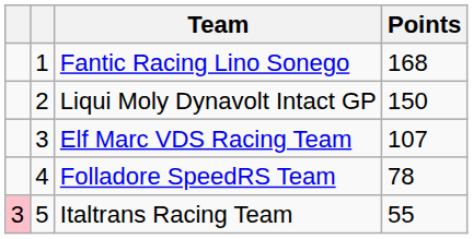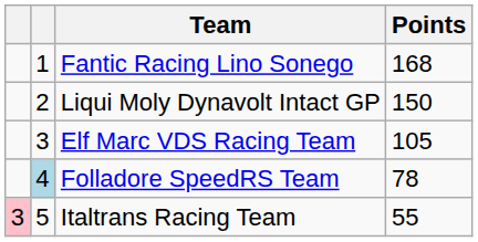Elf Marc VDS Racing Team | Points: 107 -> 105
Folladore SpeedRS Team | column 2: no background -> lightblue background
